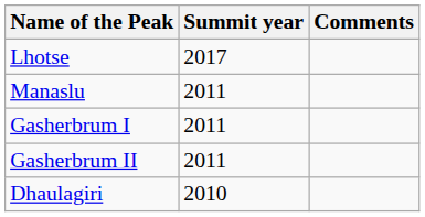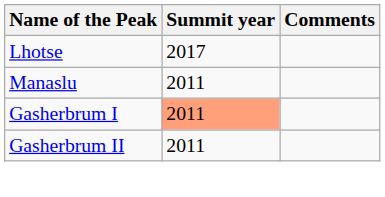Gasherbrum I | Summit year: no background -> lightsalmon background
- row: Dhaulagiri | 2010
